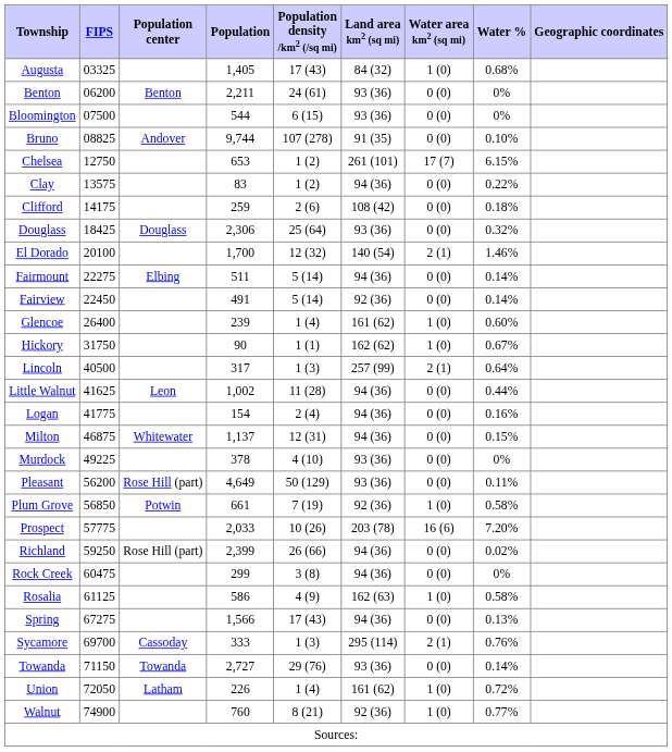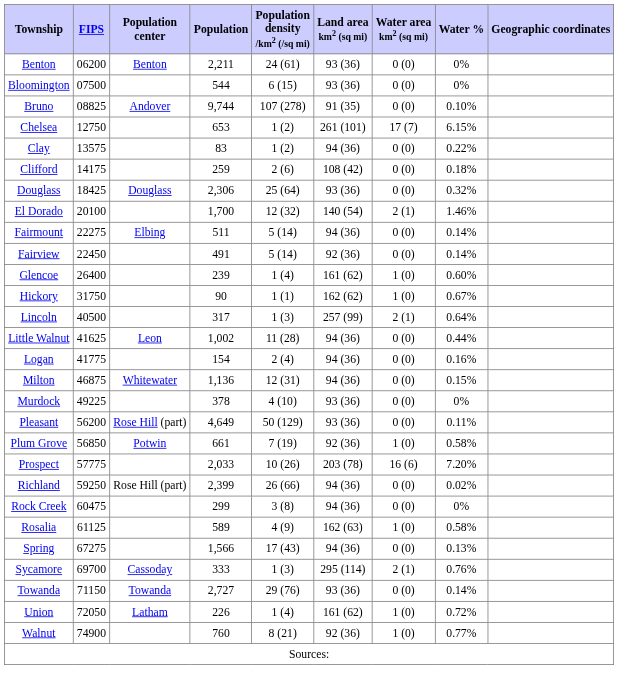- row: Augusta | 03325 | 1,405 | 17 (43) | 84 (32) | 1 (0) | 0.68%
Milton | Population: 1,137 -> 1,136
Rosalia | Population: 586 -> 589
